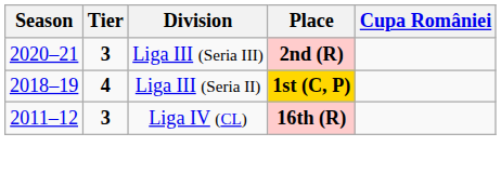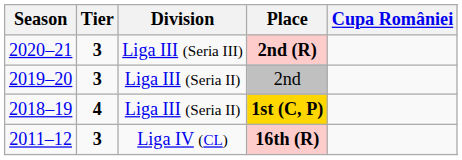+ row: 2019–20 | 3 | Liga III (Seria II) | 2nd
